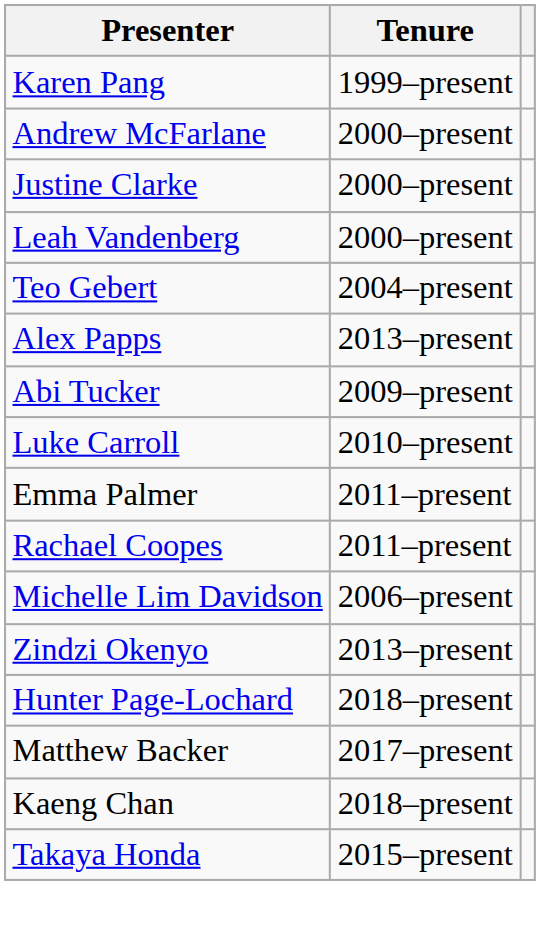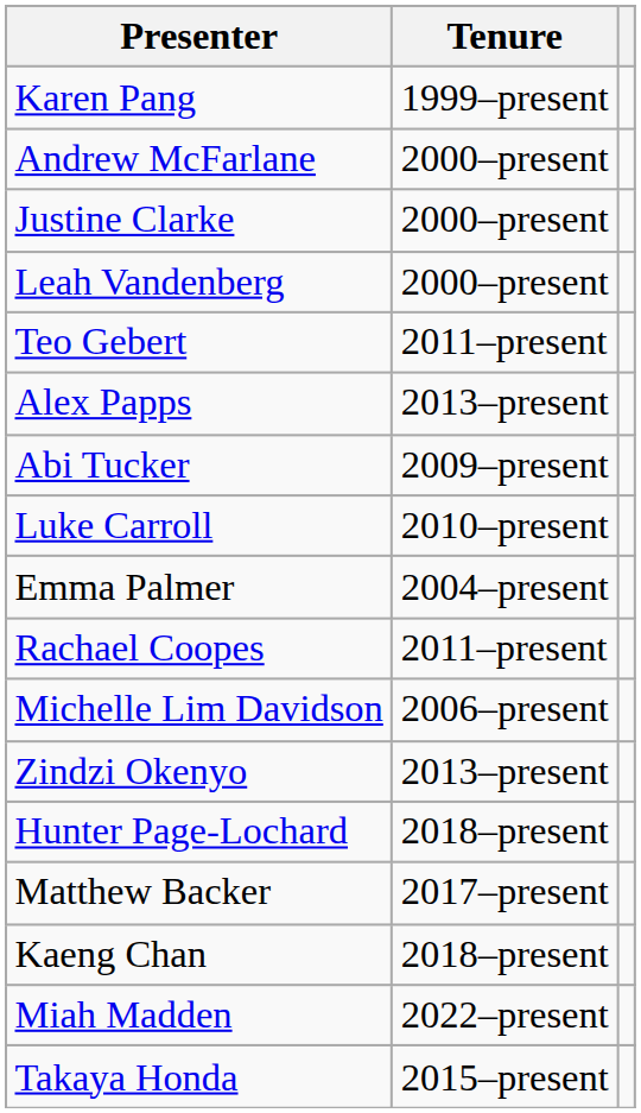Teo Gebert | Tenure: 2004–present -> 2011–present
Emma Palmer | Tenure: 2011–present -> 2004–present
+ row: Miah Madden | 2022–present
